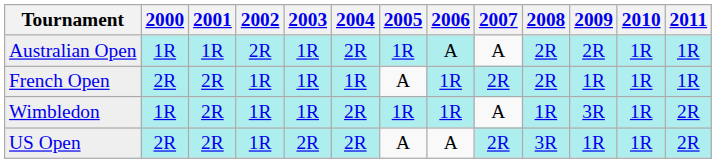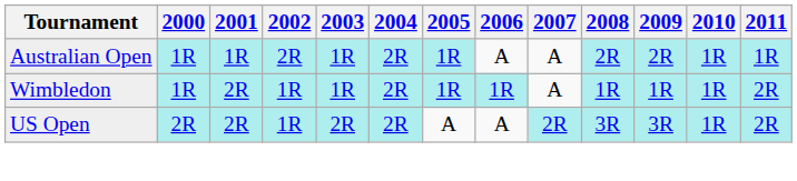Australian Open | 2006: paleturquoise background -> no background
- row: French Open | 2R | 2R | 1R | 1R | 1R | A | 1R | 2R | 2R | 1R | 1R | 1R
Wimbledon | 2009: 3R -> 1R
US Open | 2009: 1R -> 3R
